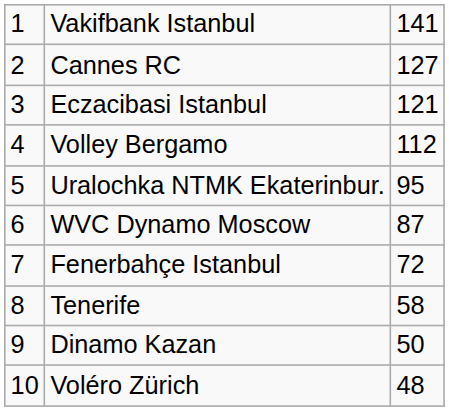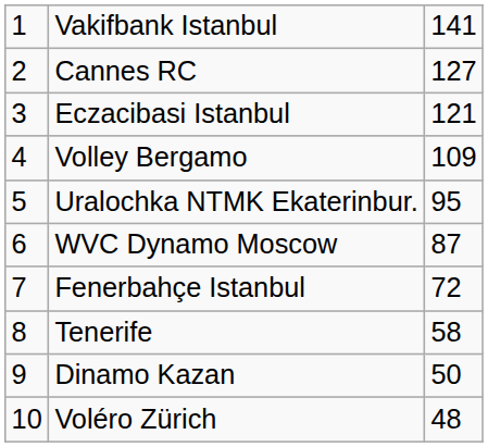Volley Bergamo | column 3: 112 -> 109
